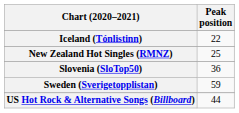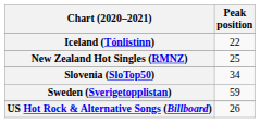Slovenia (SloTop50) | Peak position: 36 -> 34
US Hot Rock & Alternative Songs (Billboard) | Peak position: 44 -> 26
